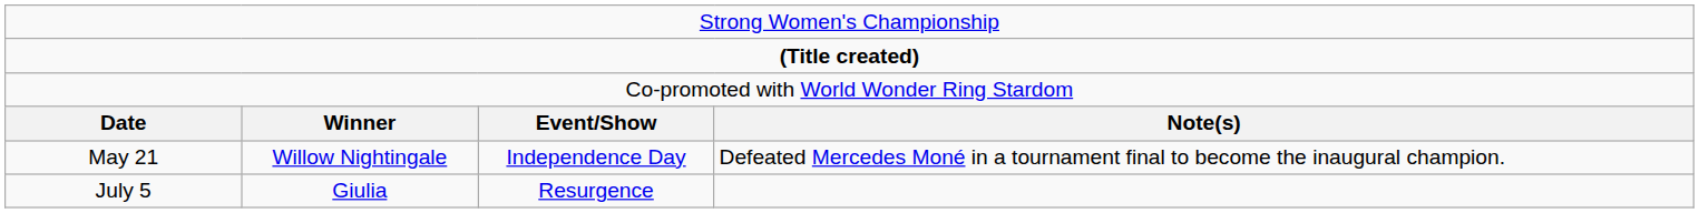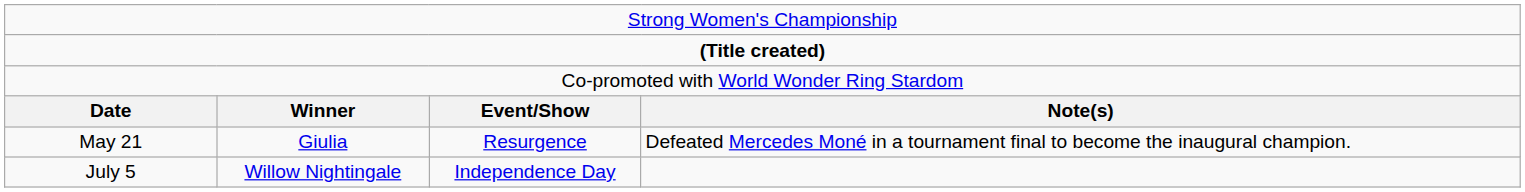May 21 | column 2: Willow Nightingale -> Giulia
May 21 | column 3: Independence Day -> Resurgence
July 5 | column 2: Giulia -> Willow Nightingale
July 5 | column 3: Resurgence -> Independence Day
